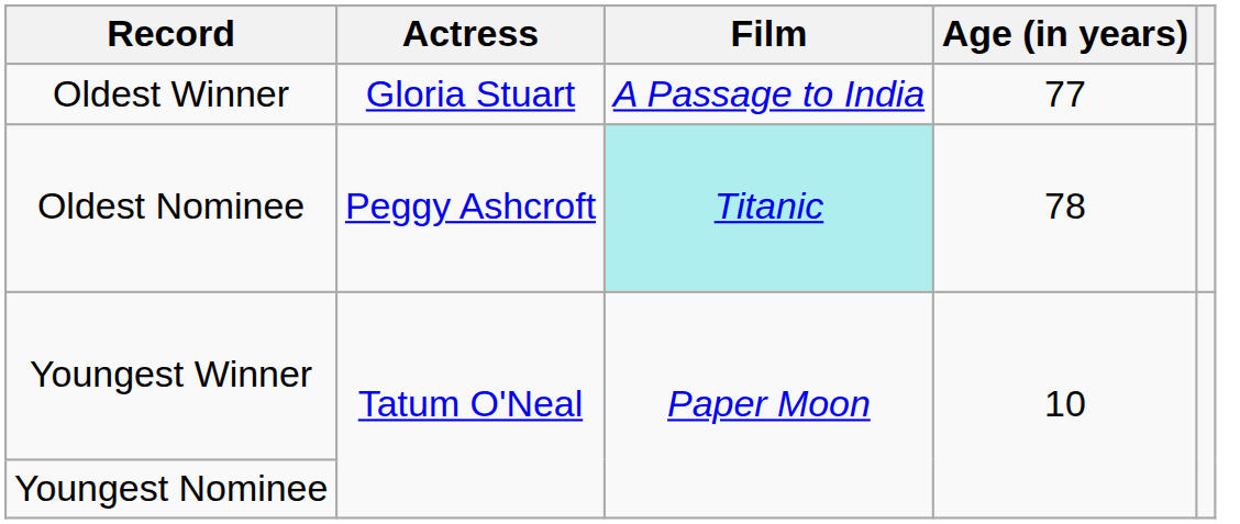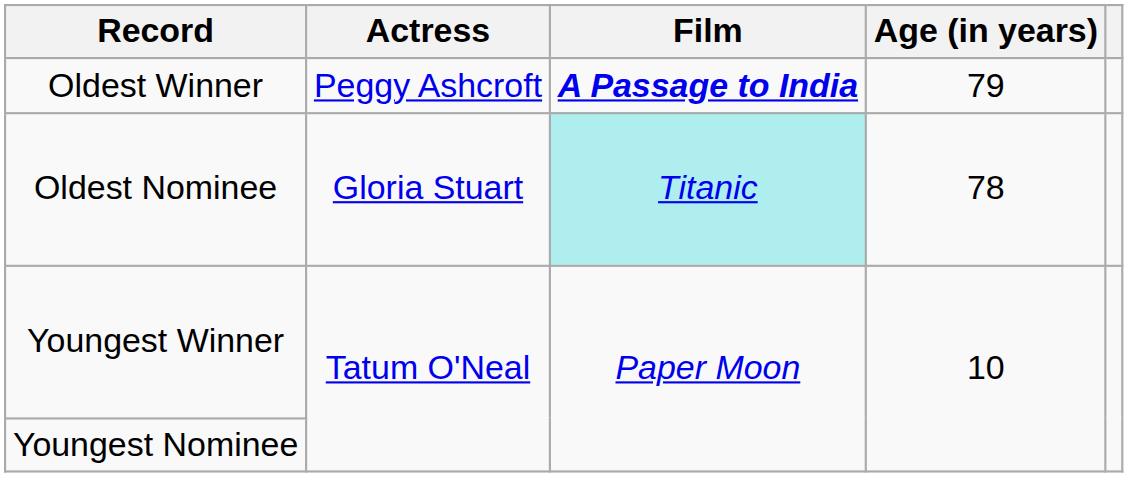Oldest Winner | Actress: Gloria Stuart -> Peggy Ashcroft
Oldest Winner | Film: normal -> bold
Oldest Winner | Age (in years): 77 -> 79
Oldest Nominee | Actress: Peggy Ashcroft -> Gloria Stuart
